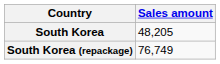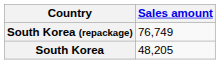rows swapped: South Korea <-> South Korea (repackage)
